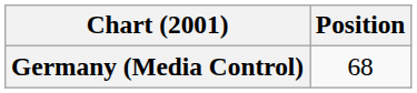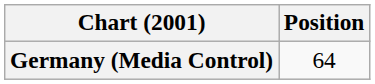Germany (Media Control) | Position: 68 -> 64
